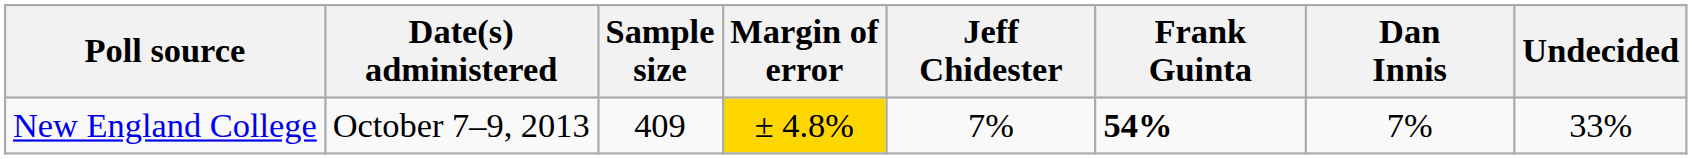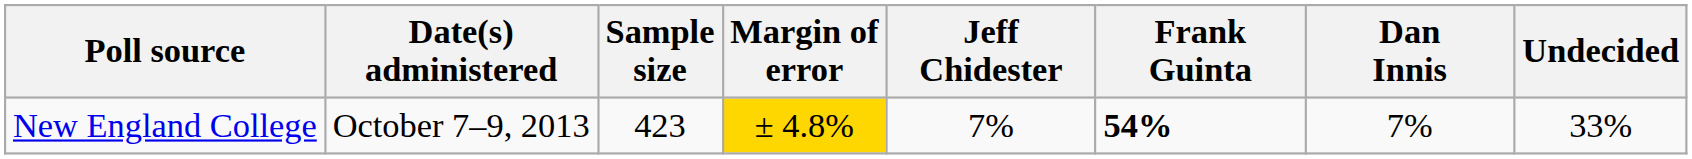New England College | Sample size: 409 -> 423
